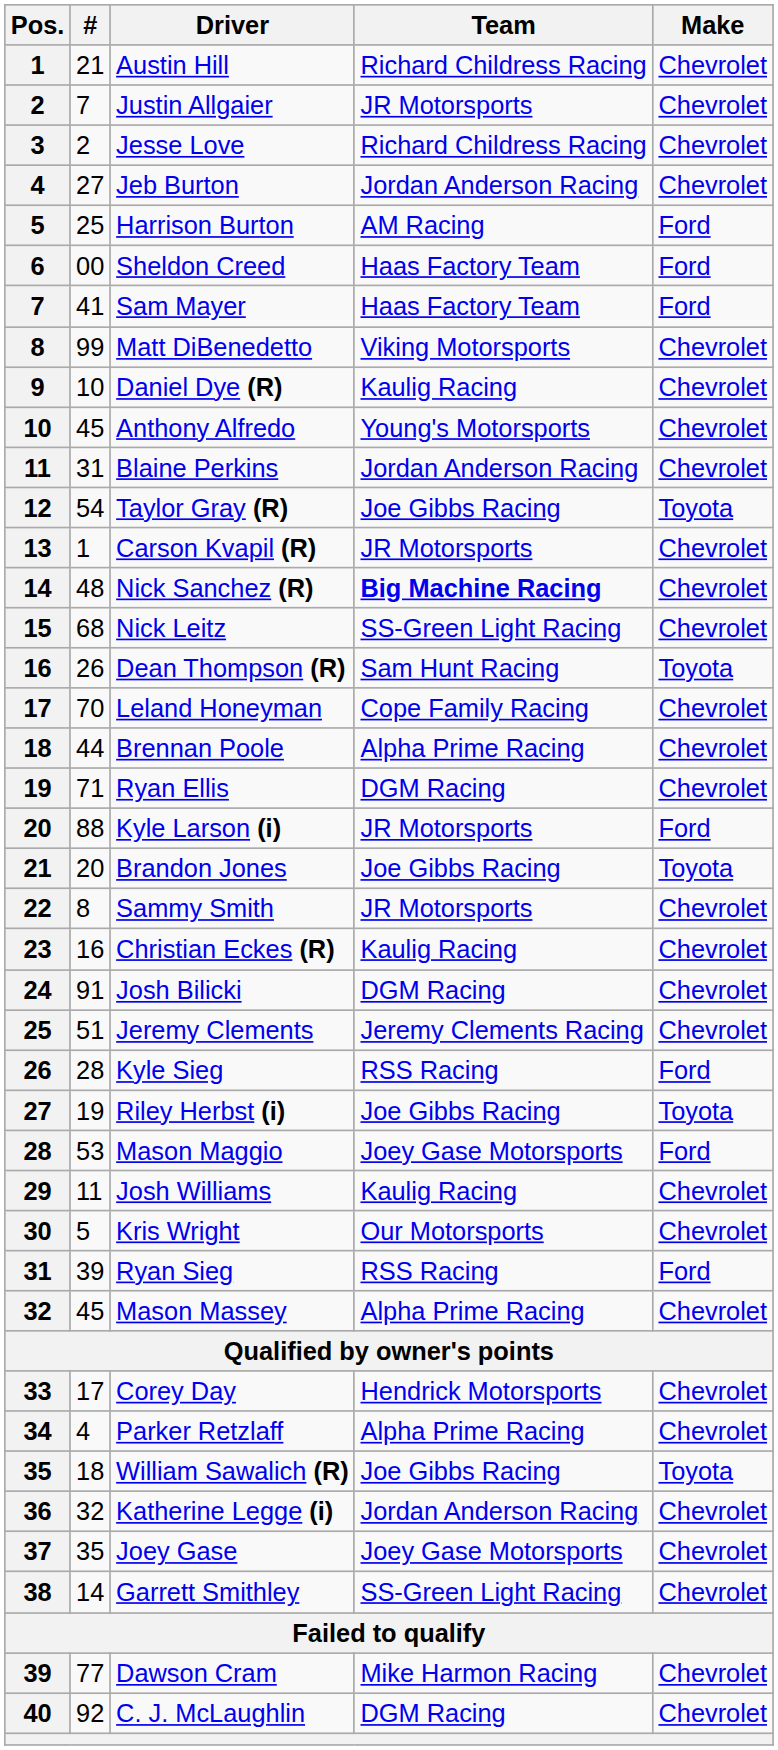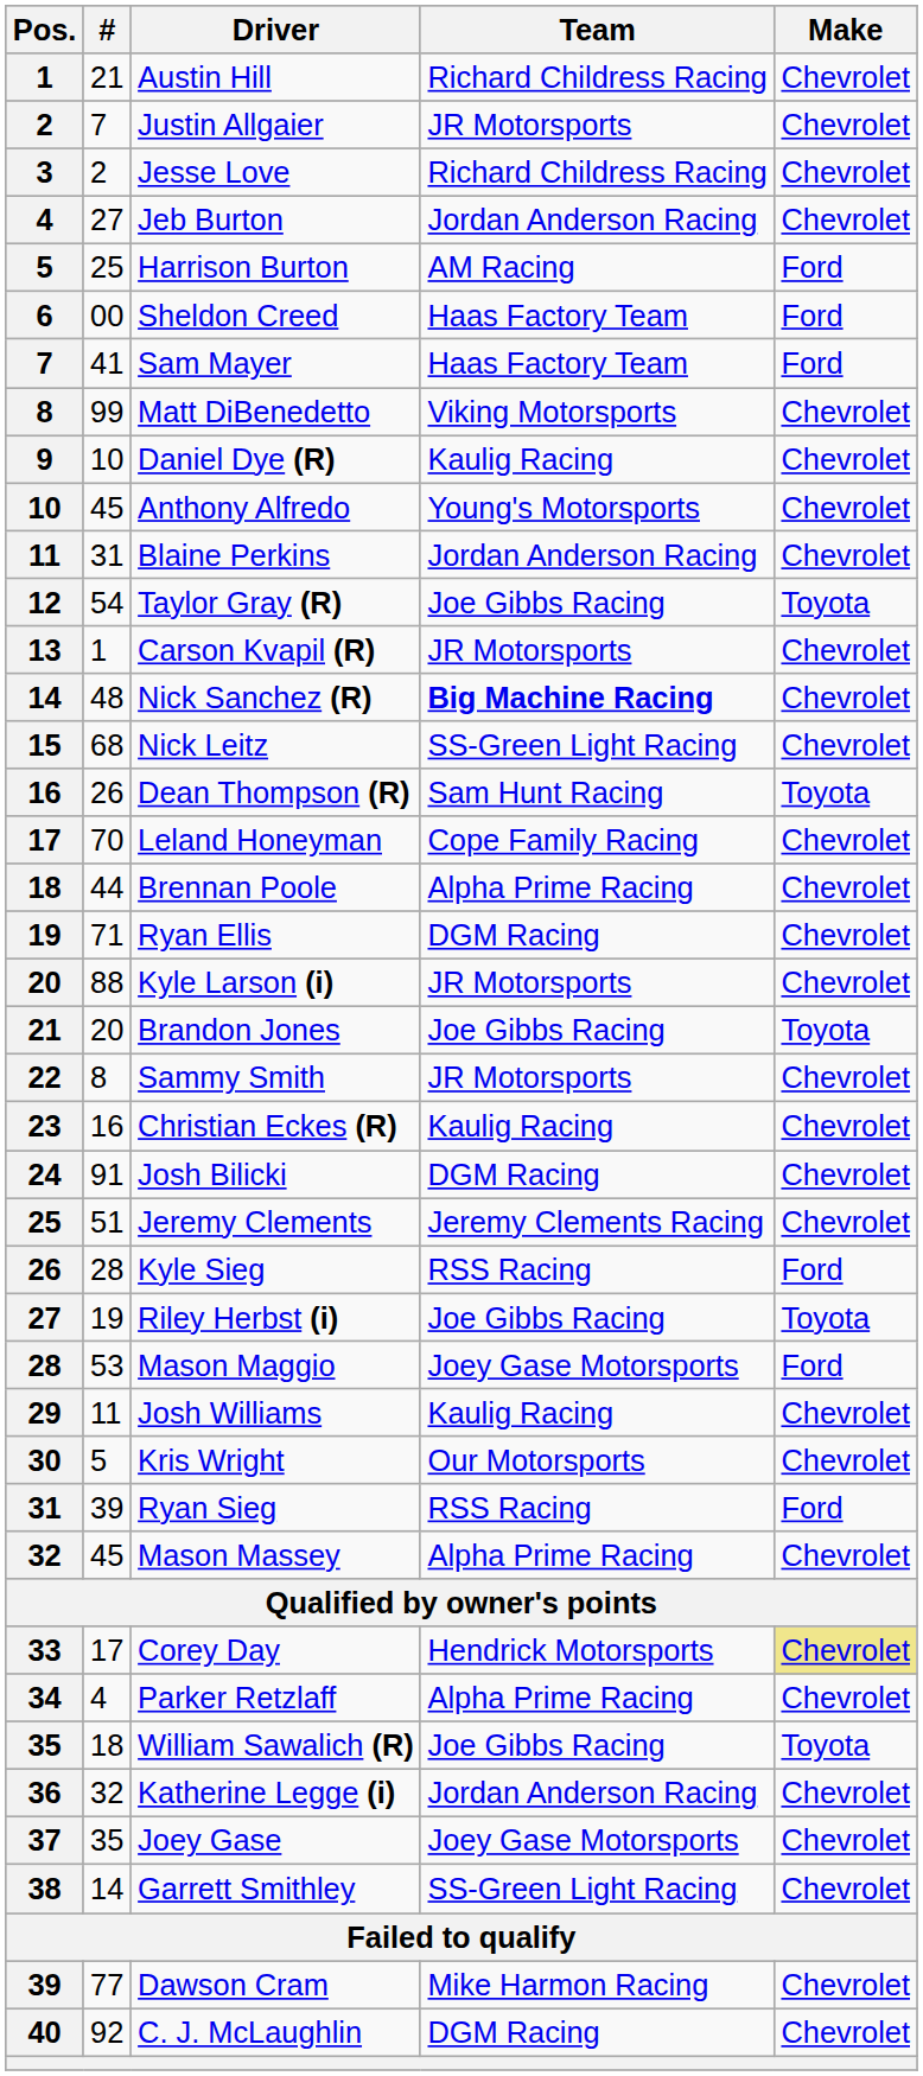Kyle Larson (i) | Make: Ford -> Chevrolet
Corey Day | Make: no background -> khaki background
